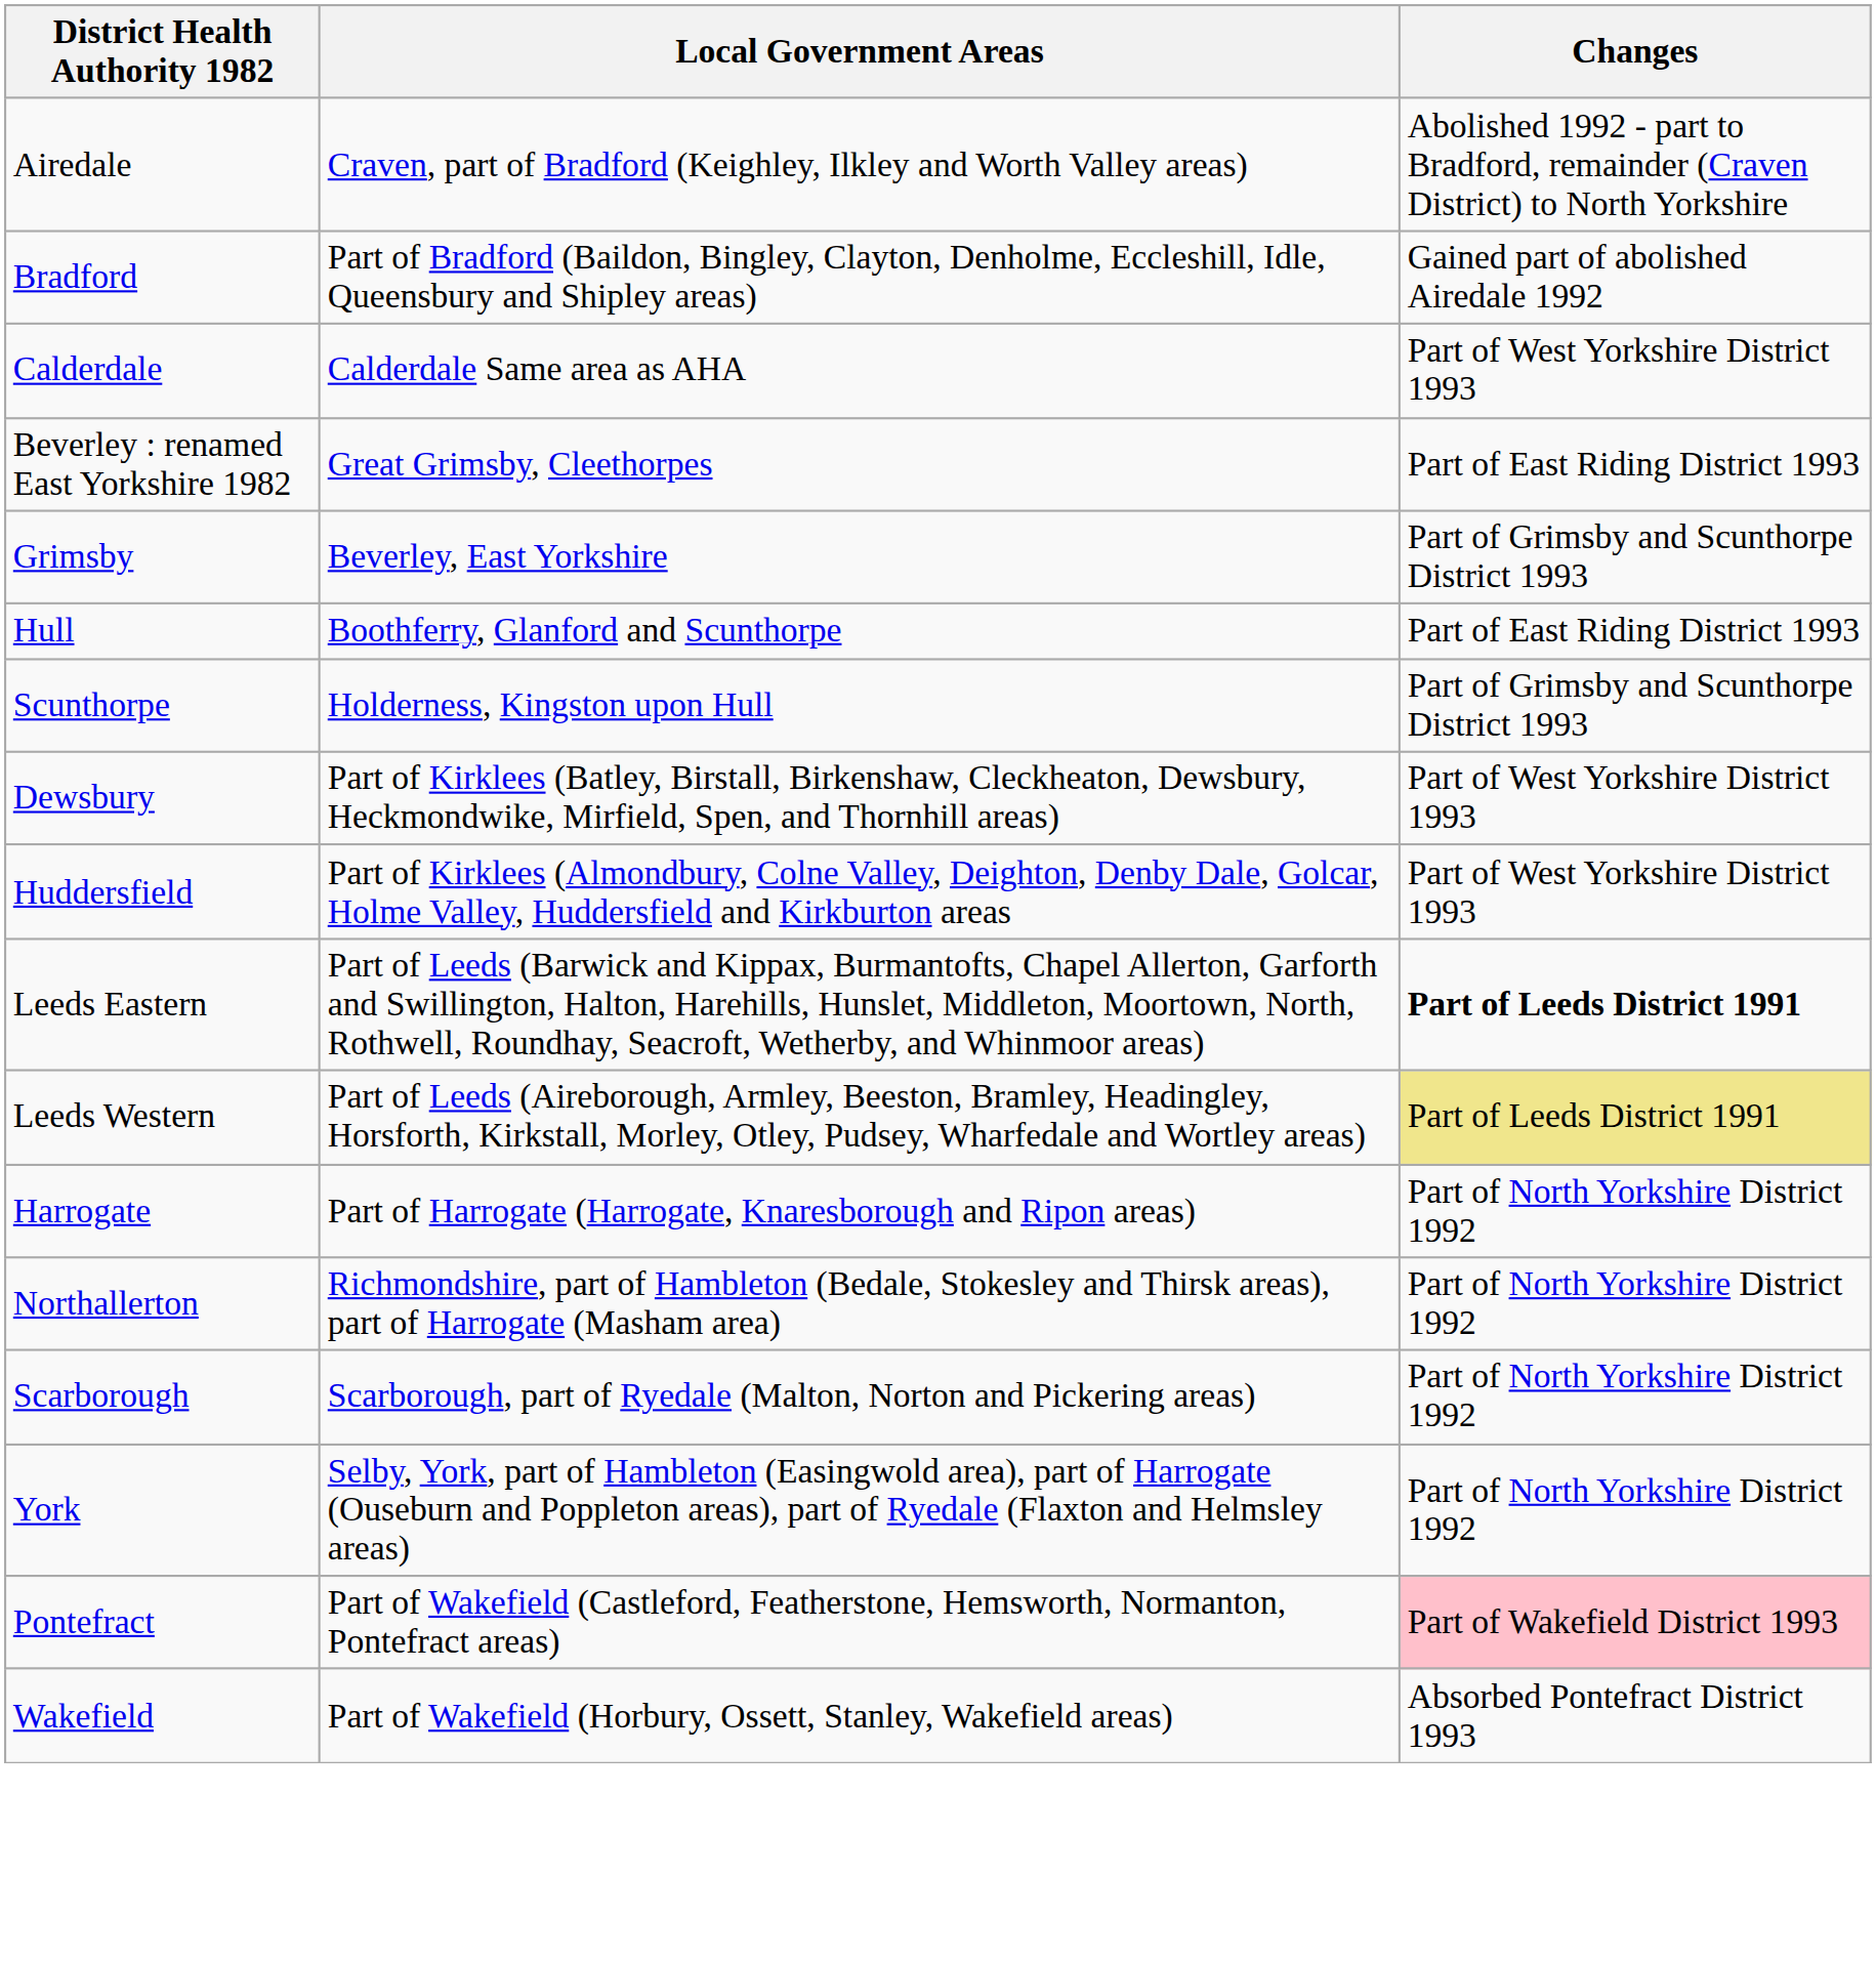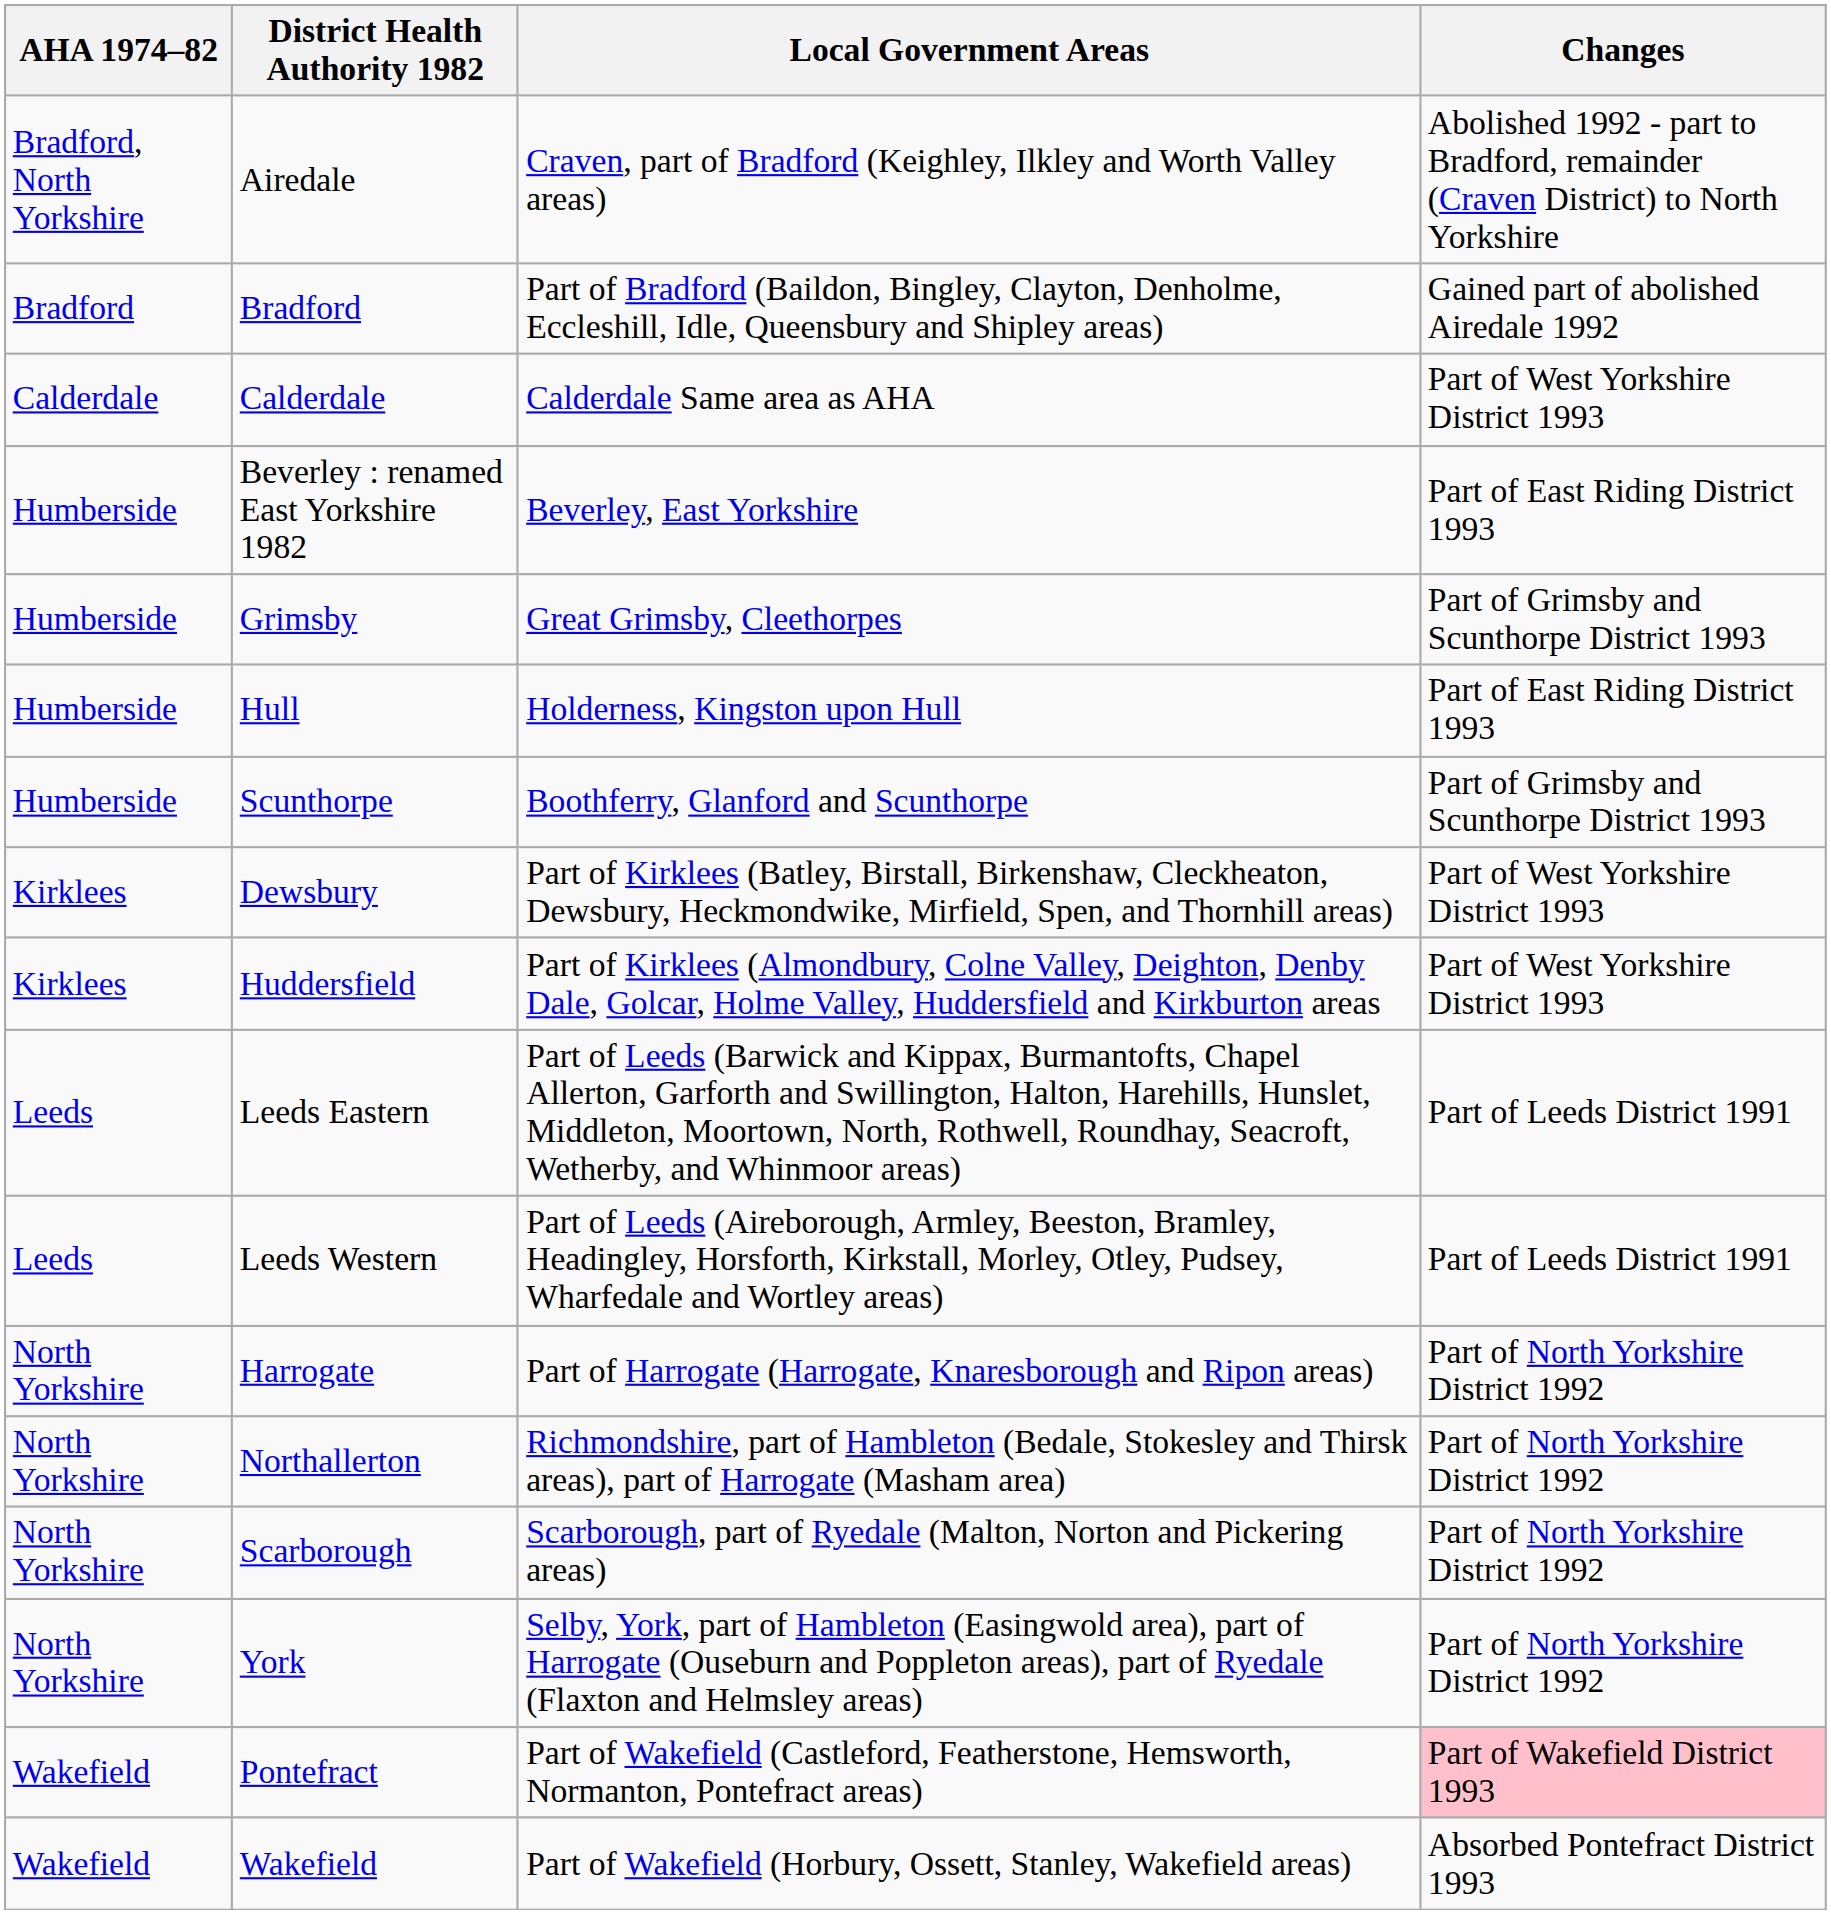+ column: AHA 1974–82 | Bradford, North Yorkshire | Bradford | Calderdale | Humberside | Humberside | Humberside | Humberside | Kirklees | Kirklees | Leeds | Leeds | North Yorkshire | North Yorkshire | North Yorkshire | North Yorkshire | Wakefield | Wakefield
Beverley : renamed East Yorkshire 1982 | Local Government Areas: Great Grimsby, Cleethorpes -> Beverley, East Yorkshire
Grimsby | Local Government Areas: Beverley, East Yorkshire -> Great Grimsby, Cleethorpes
Hull | Local Government Areas: Boothferry, Glanford and Scunthorpe -> Holderness, Kingston upon Hull
Scunthorpe | Local Government Areas: Holderness, Kingston upon Hull -> Boothferry, Glanford and Scunthorpe
Leeds Eastern | Changes: bold -> normal
Leeds Western | Changes: khaki background -> no background
